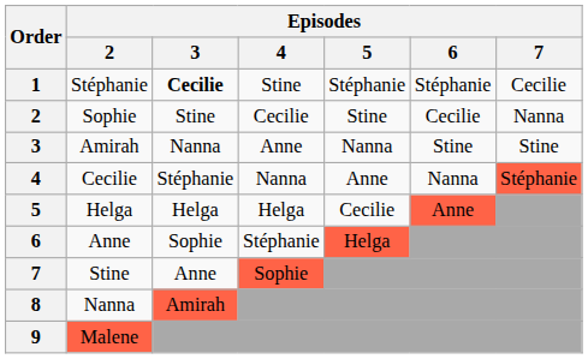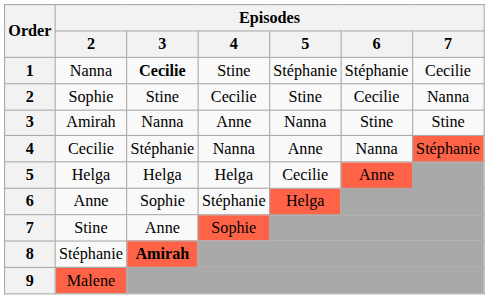1 | Episodes / 2: Stéphanie -> Nanna
8 | Episodes / 2: Nanna -> Stéphanie
8 | Episodes / 3: normal -> bold
